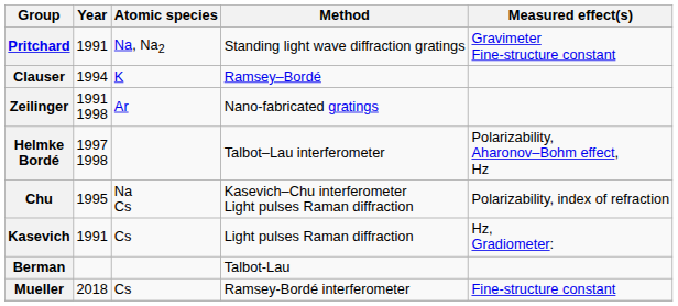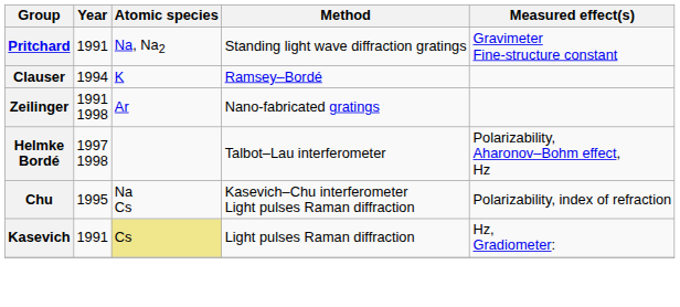Kasevich | Atomic species: no background -> khaki background
- row: Berman | Talbot-Lau
- row: Mueller | 2018 | Cs | Ramsey-Bordé interferometer | Fine-structure constant
